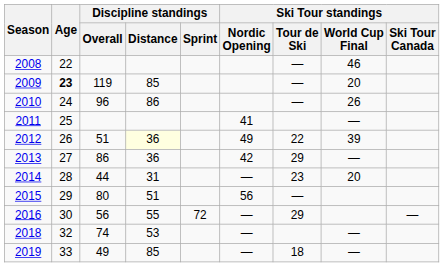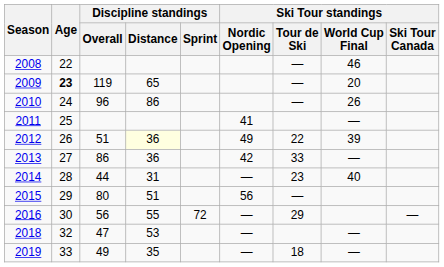2009 | Discipline standings / Distance: 85 -> 65
2013 | Ski Tour standings / Tour de Ski: 29 -> 33
2014 | Ski Tour standings / World Cup Final: 20 -> 40
2018 | Discipline standings / Overall: 74 -> 47
2019 | Discipline standings / Distance: 85 -> 35
